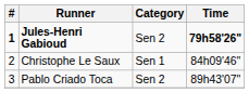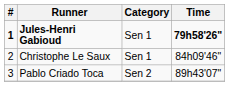Jules-Henri Gabioud | Category: Sen 2 -> Sen 1
